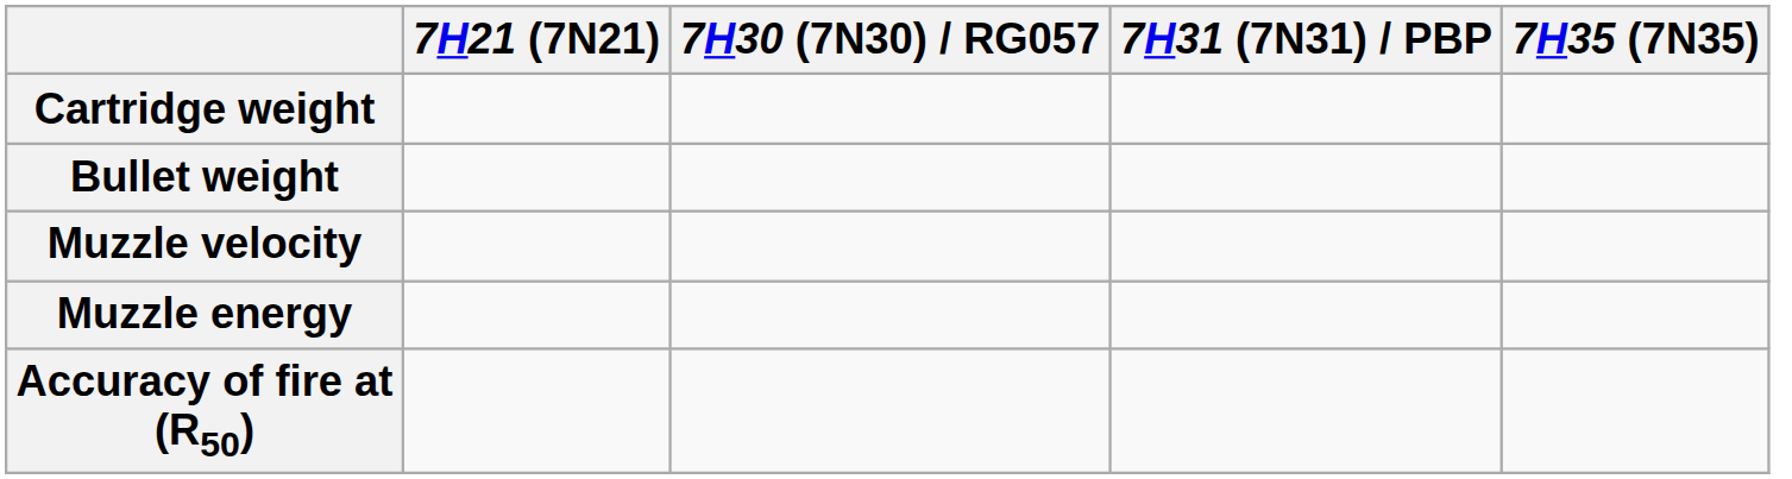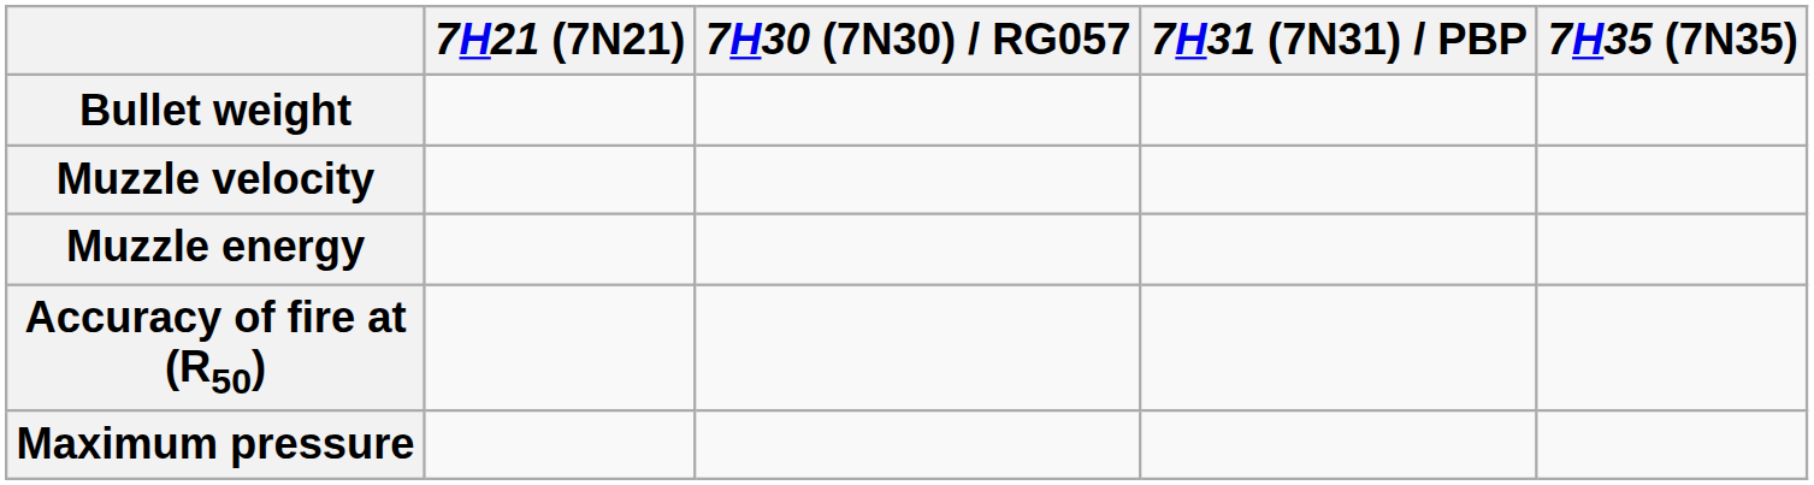- row: Cartridge weight
+ row: Maximum pressure
